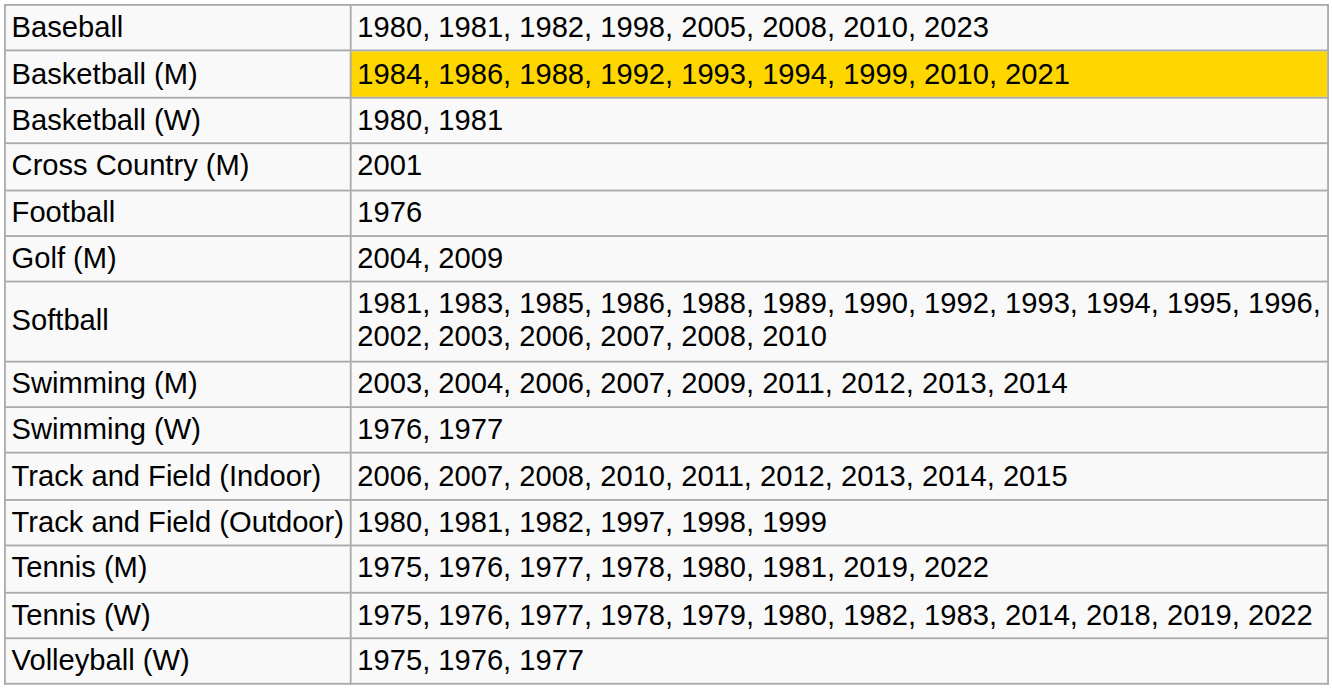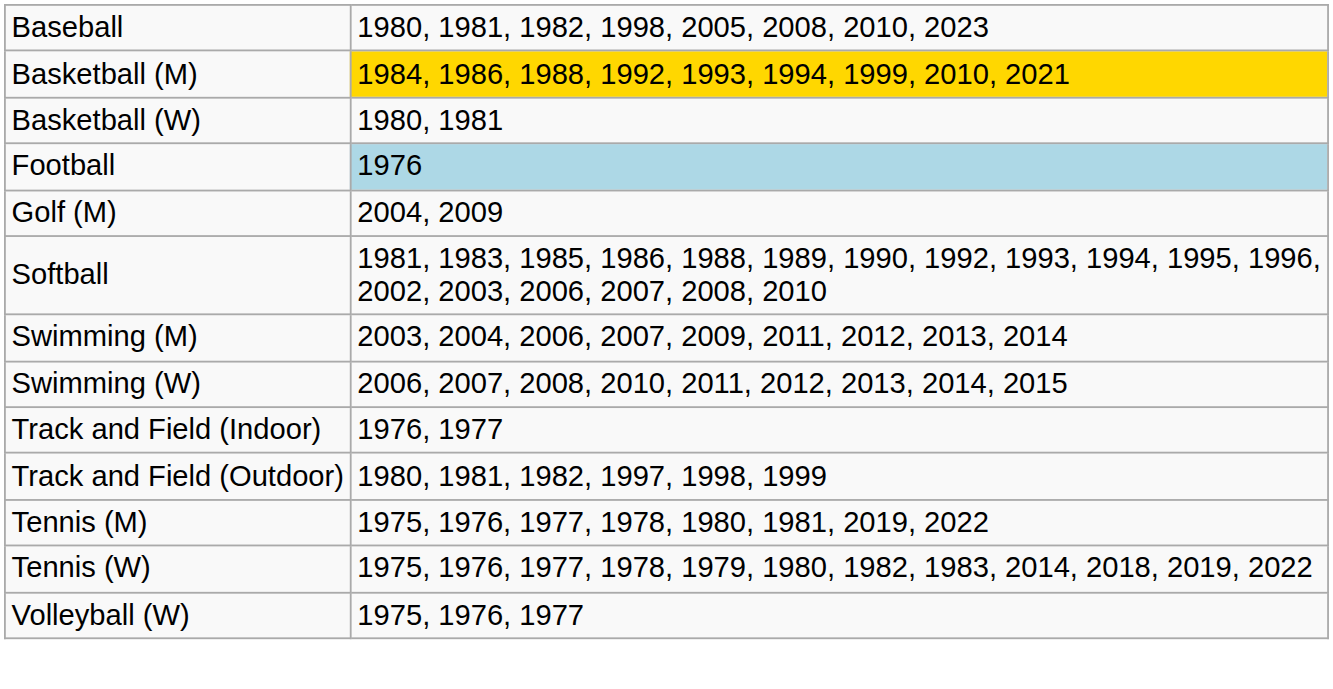- row: Cross Country (M) | 2001
Football | column 2: no background -> lightblue background
Swimming (W) | column 2: 1976, 1977 -> 2006, 2007, 2008, 2010, 2011, 2012, 2013, 2014, 2015
Track and Field (Indoor) | column 2: 2006, 2007, 2008, 2010, 2011, 2012, 2013, 2014, 2015 -> 1976, 1977
